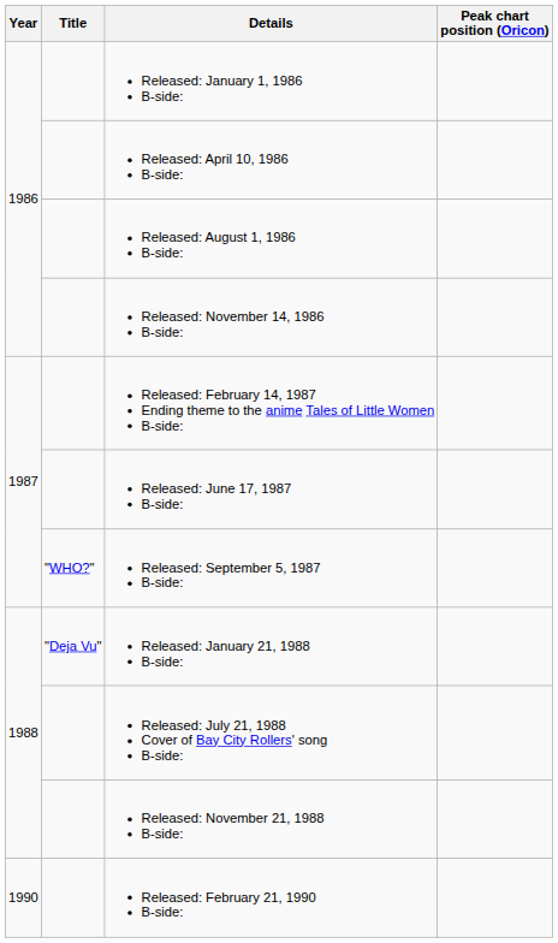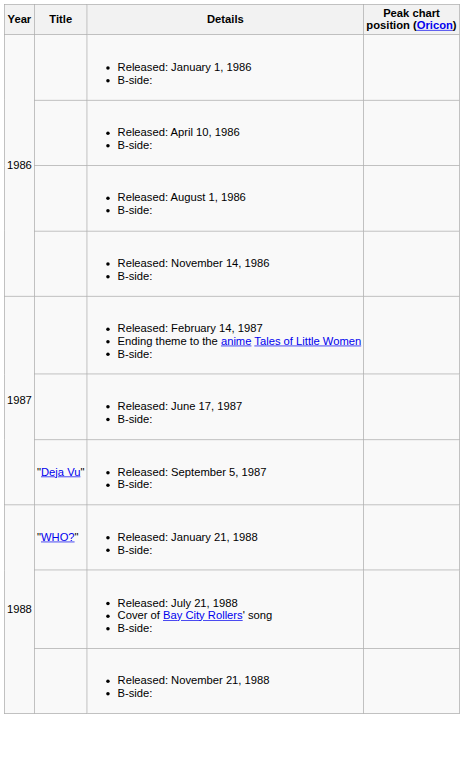Released: September 5, 1987 B-side: | Title: "WHO?" -> "Deja Vu"
Released: January 21, 1988 B-side: | Title: "Deja Vu" -> "WHO?"
- row: 1990 | Released: February 21, 1990 B-side:
